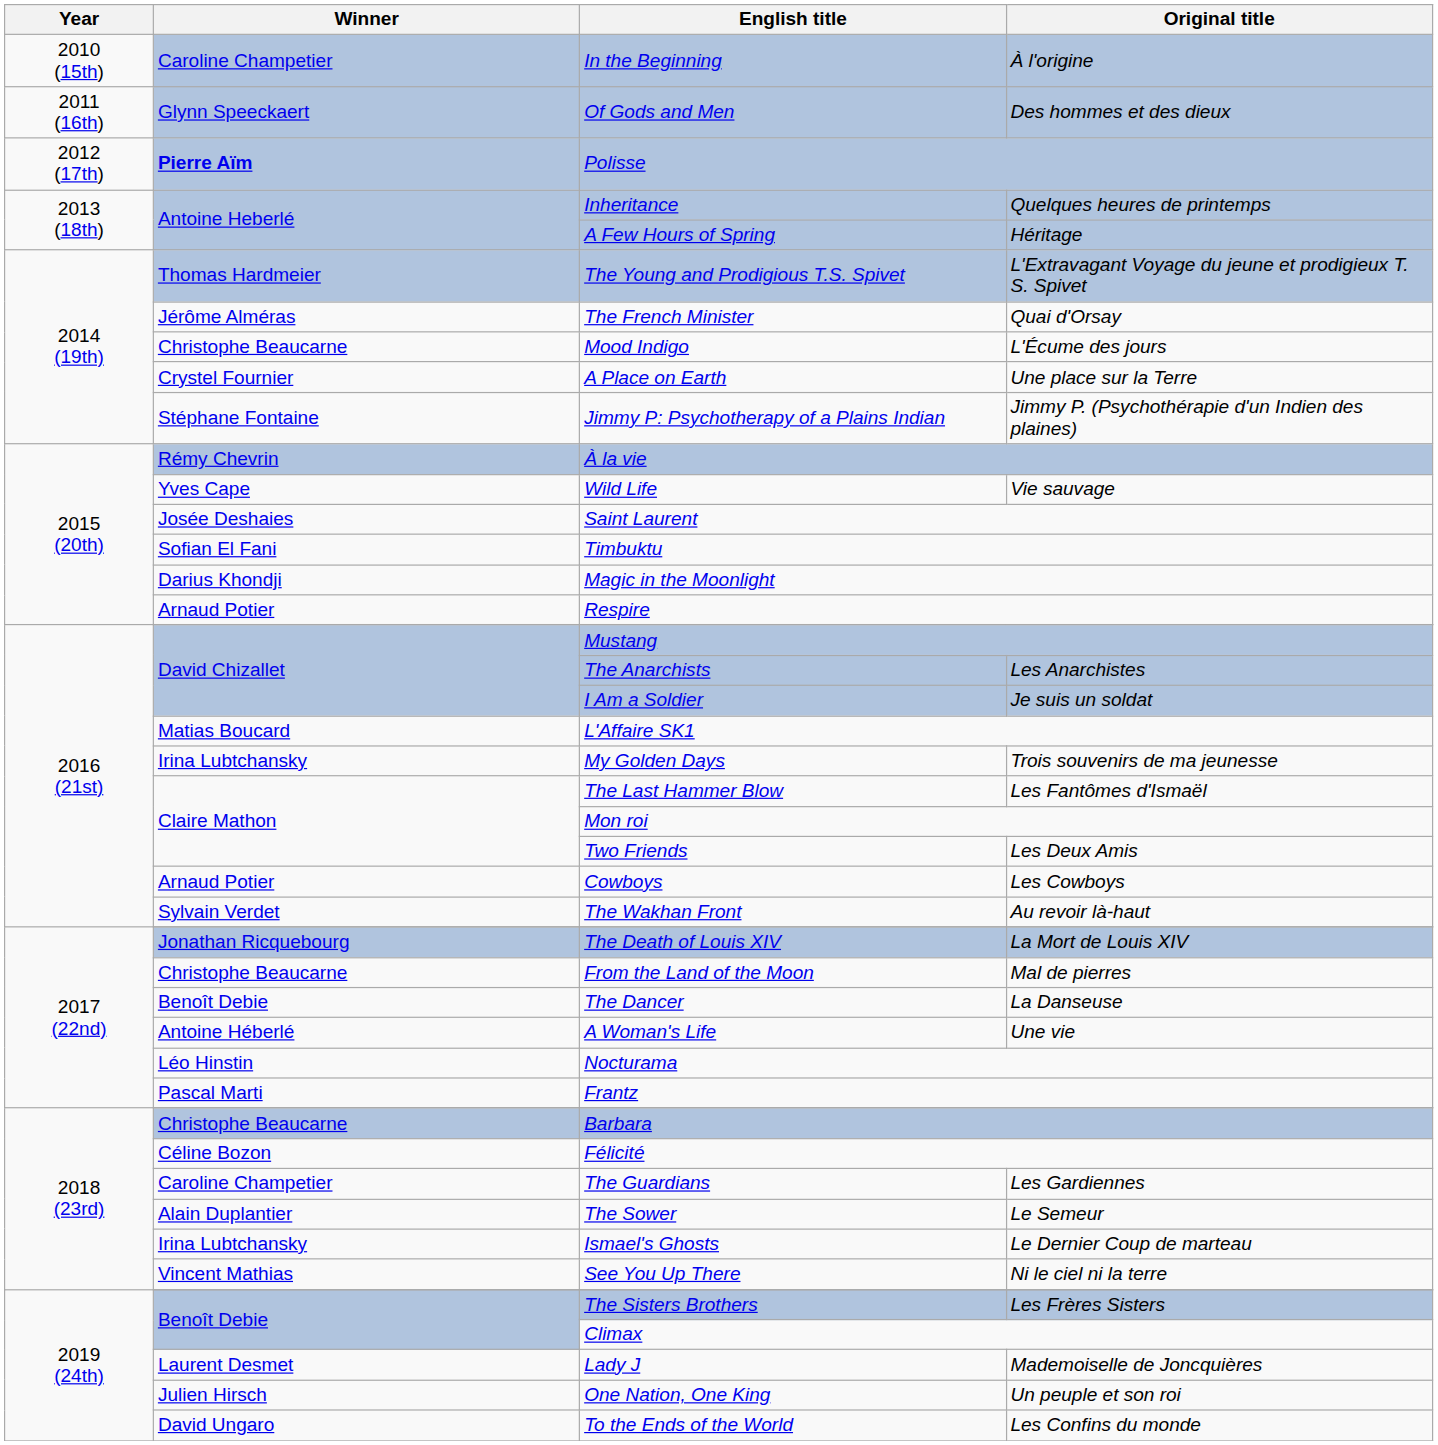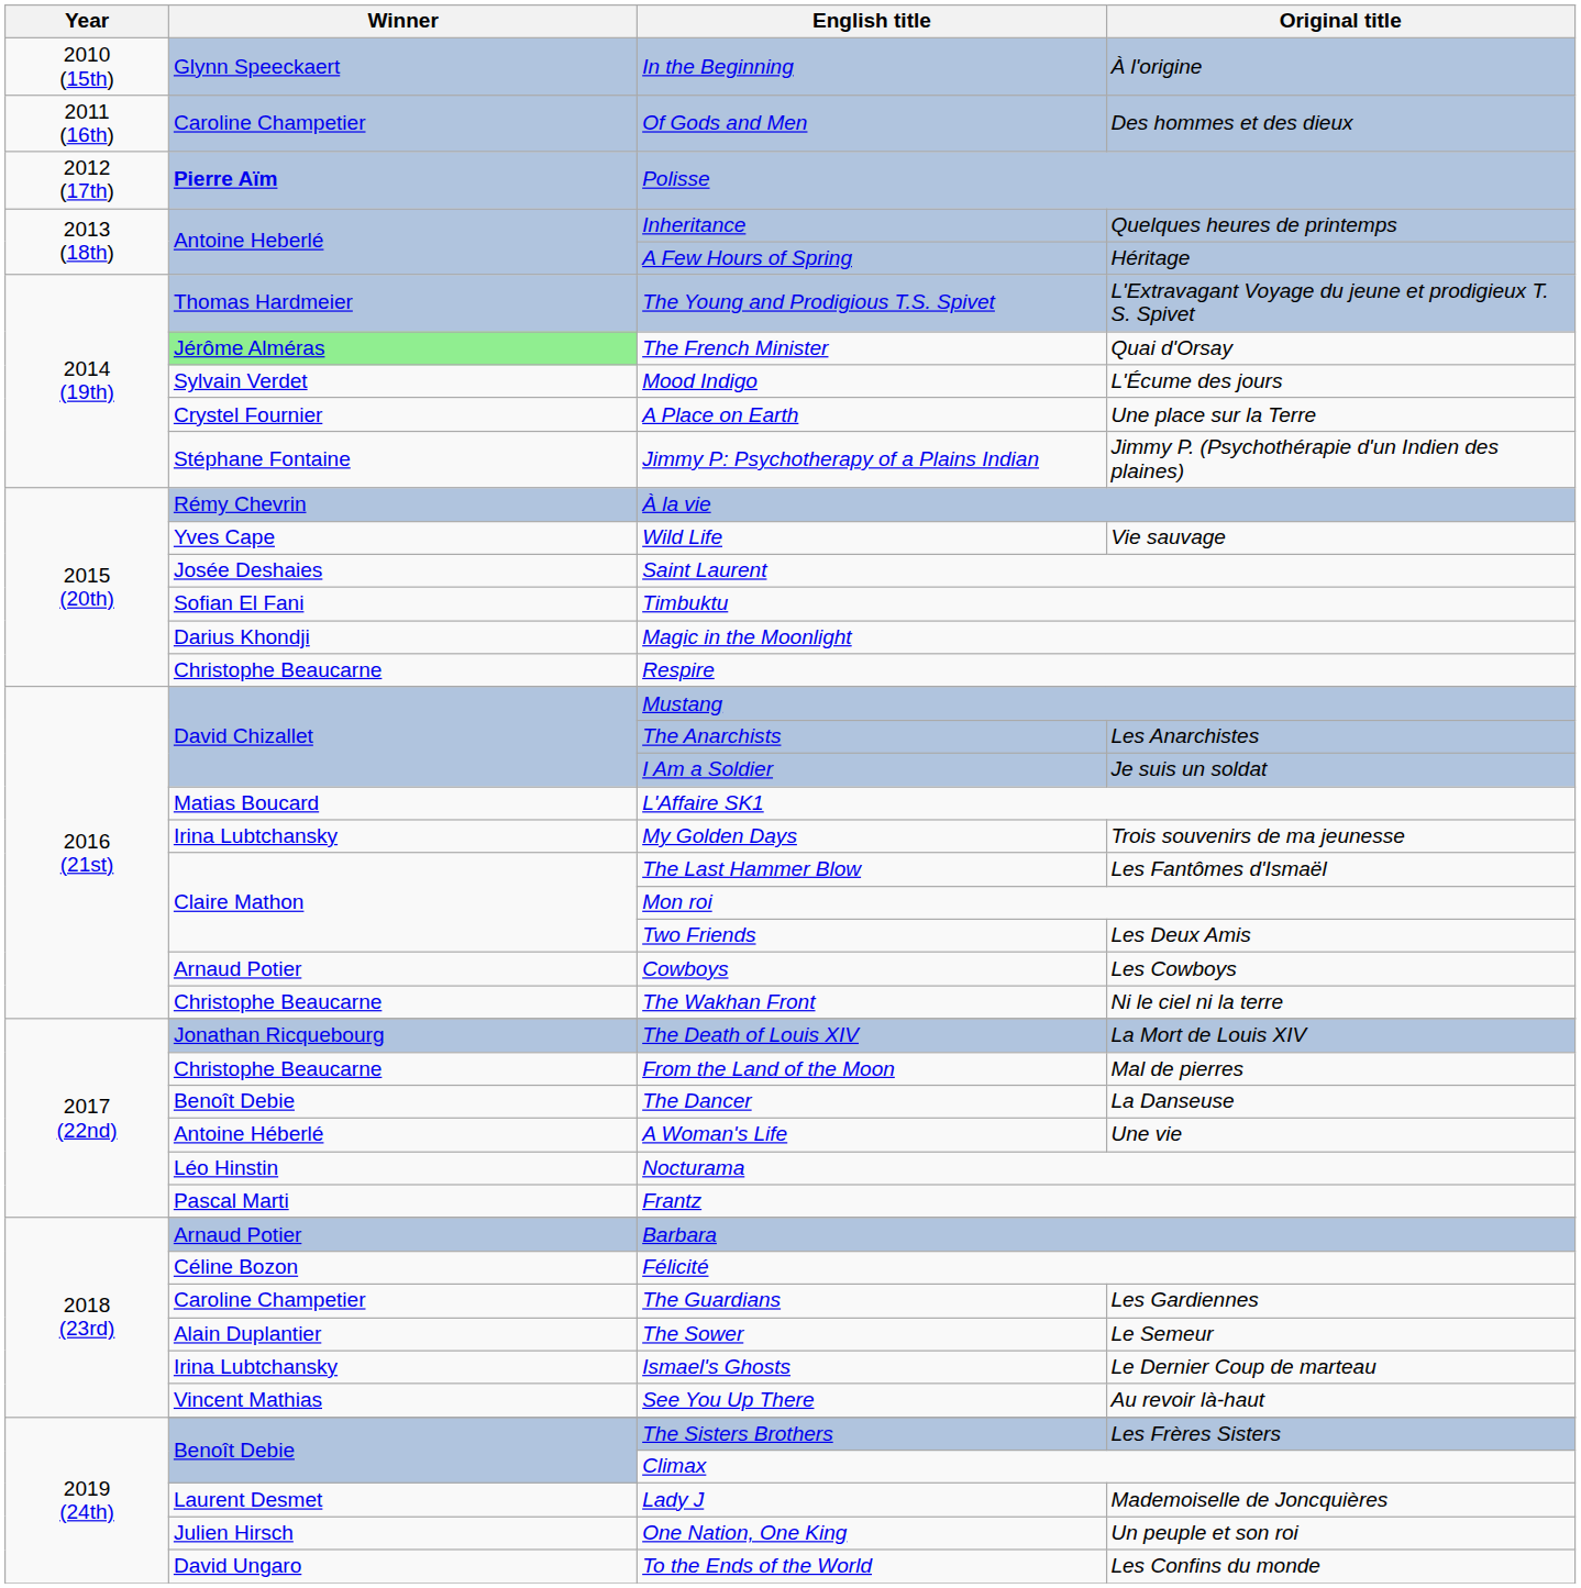In the Beginning | Winner: Caroline Champetier -> Glynn Speeckaert
Of Gods and Men | Winner: Glynn Speeckaert -> Caroline Champetier
The French Minister | Winner: no background -> lightgreen background
Mood Indigo | Winner: Christophe Beaucarne -> Sylvain Verdet
Respire | Winner: Arnaud Potier -> Christophe Beaucarne
The Wakhan Front | Winner: Sylvain Verdet -> Christophe Beaucarne
The Wakhan Front | Original title: Au revoir là-haut -> Ni le ciel ni la terre
Barbara | Winner: Christophe Beaucarne -> Arnaud Potier
See You Up There | Original title: Ni le ciel ni la terre -> Au revoir là-haut
